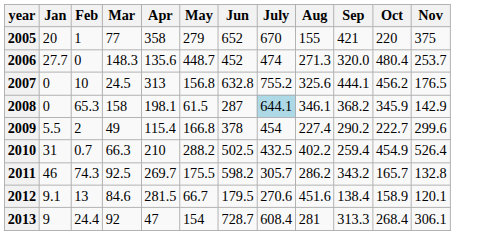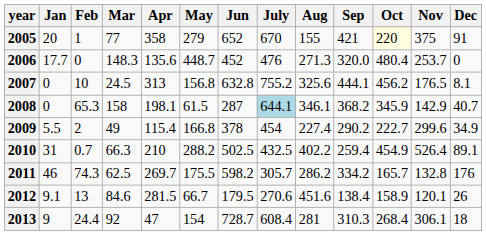+ column: Dec | 91 | 0 | 8.1 | 40.7 | 34.9 | 89.1 | 176 | 26 | 18
2005 | Oct: no background -> lightyellow background
2006 | Jan: 27.7 -> 17.7
2006 | July: 474 -> 476
2011 | Mar: 92.5 -> 62.5
2011 | Sep: 343.2 -> 334.2
2013 | Sep: 313.3 -> 310.3
